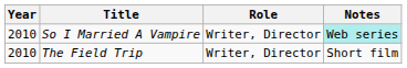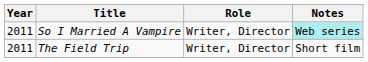So I Married A Vampire | Year: 2010 -> 2011
The Field Trip | Year: 2010 -> 2011
